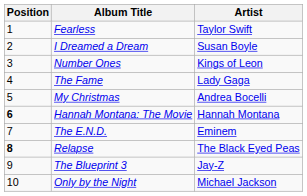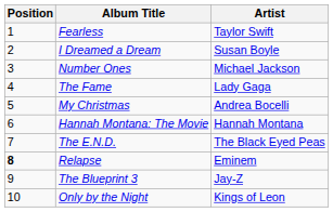Number Ones | Artist: Kings of Leon -> Michael Jackson
Hannah Montana: The Movie | Position: bold -> normal
The E.N.D. | Artist: Eminem -> The Black Eyed Peas
Relapse | Artist: The Black Eyed Peas -> Eminem
Only by the Night | Artist: Michael Jackson -> Kings of Leon
